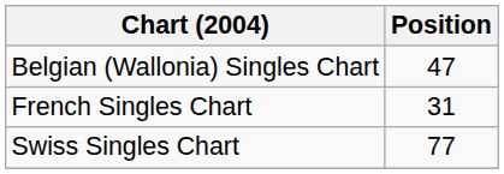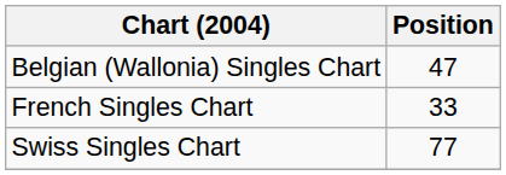French Singles Chart | Position: 31 -> 33
